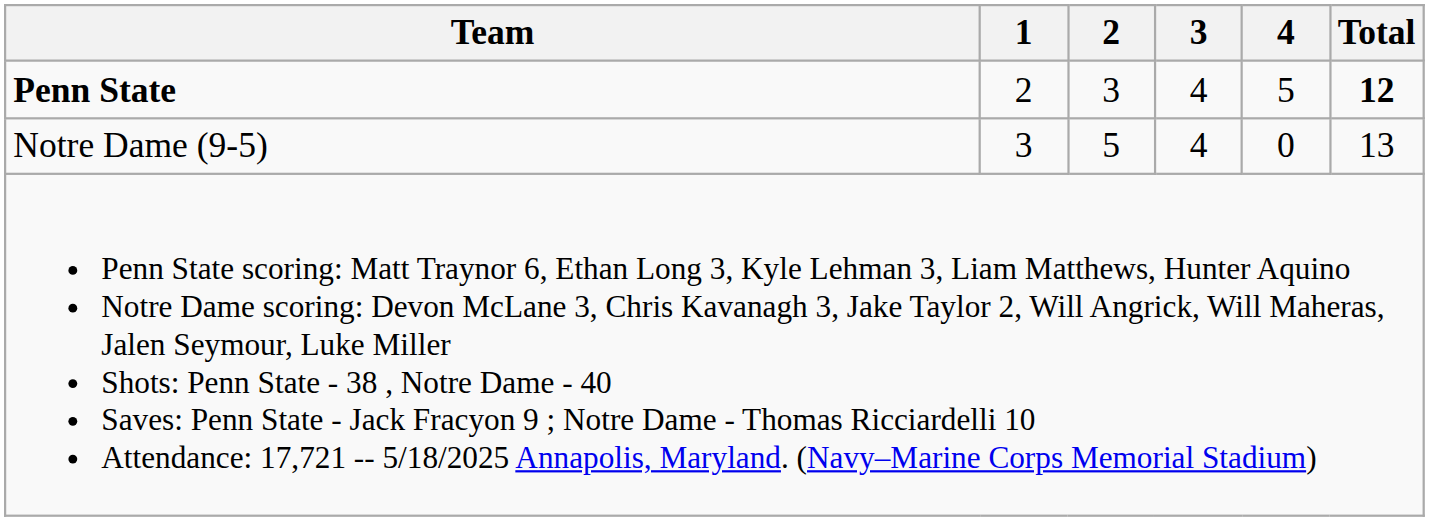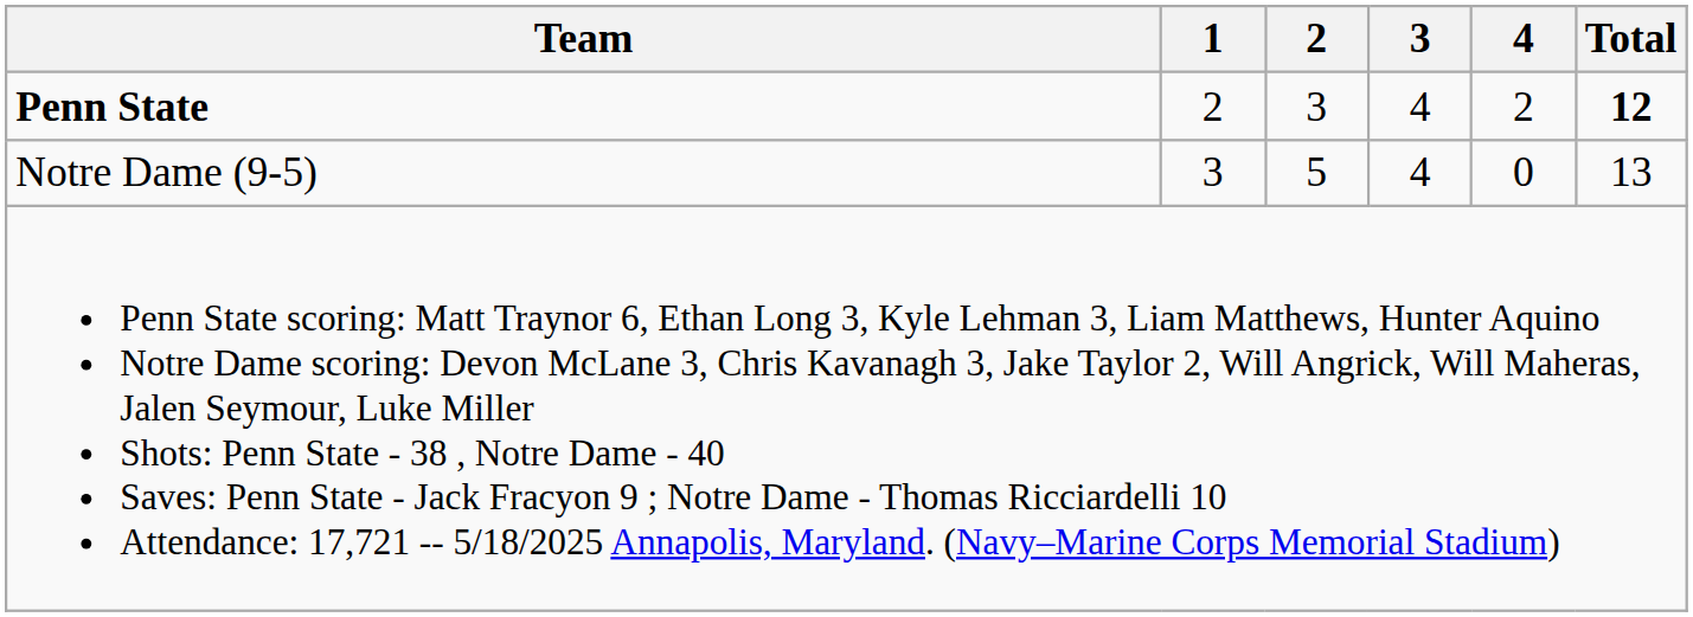Penn State | 4: 5 -> 2
